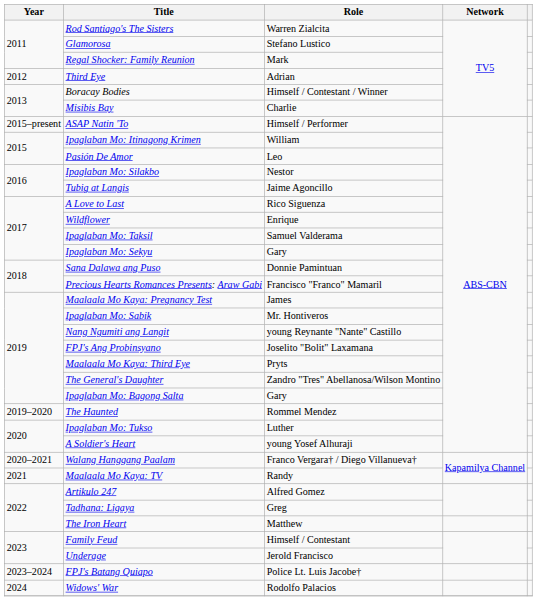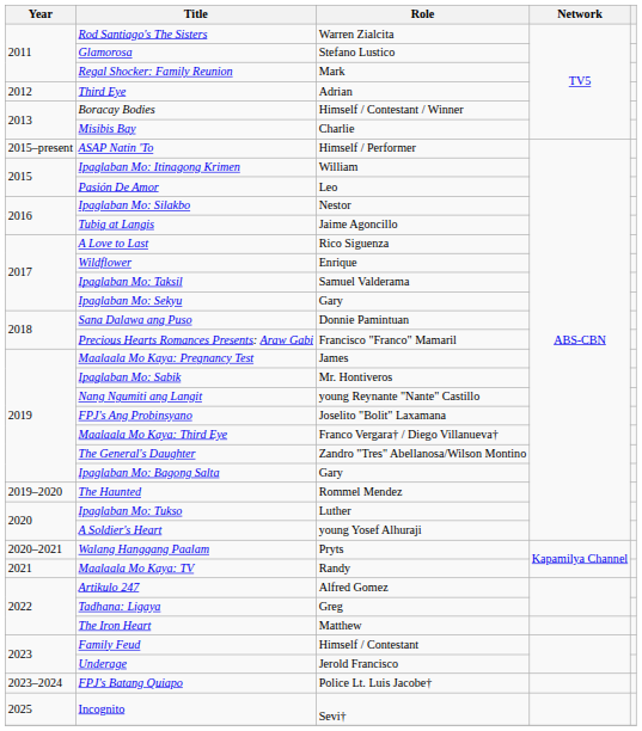Maalaala Mo Kaya: Third Eye | Role: Pryts -> Franco Vergara† / Diego Villanueva†
Walang Hanggang Paalam | Role: Franco Vergara† / Diego Villanueva† -> Pryts
- row: 2024 | Widows' War | Rodolfo Palacios
+ row: 2025 | Incognito | Sevi†
